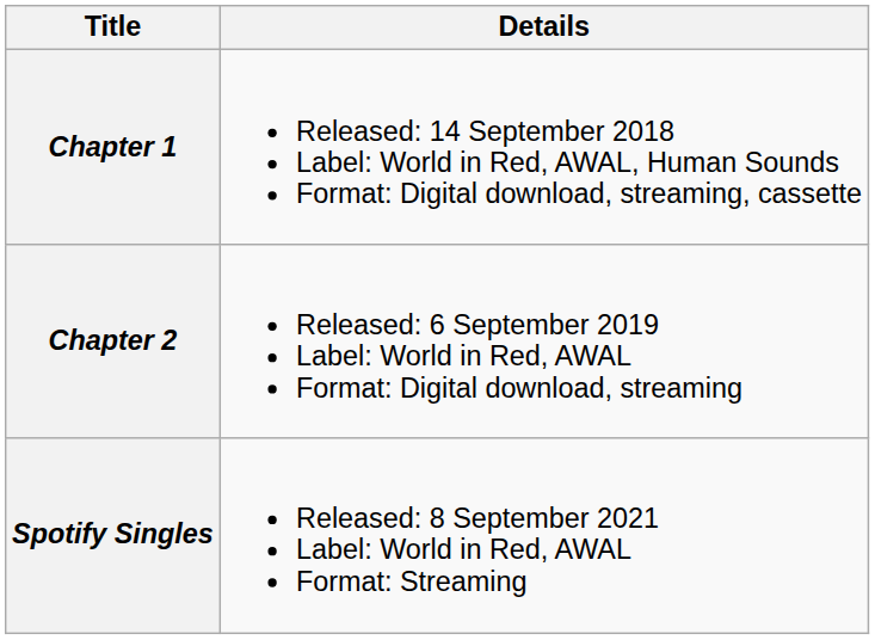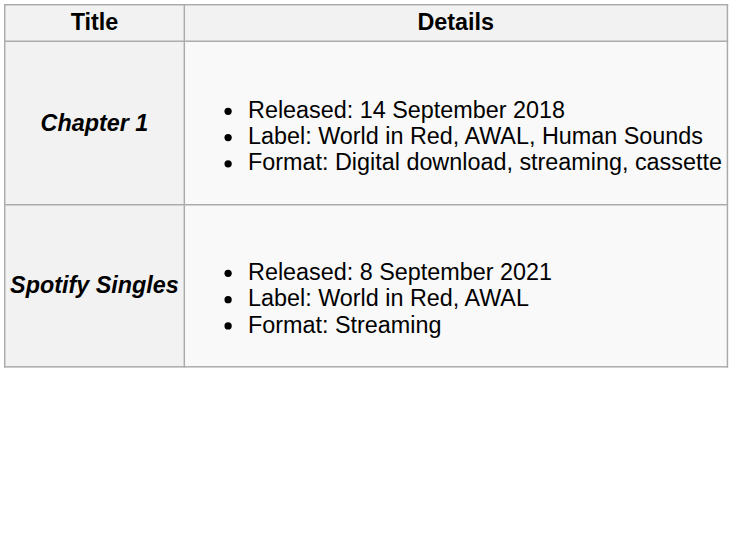- row: Chapter 2 | Released: 6 September 2019 Label: World in Red, AWAL Format: Digital download, streaming
